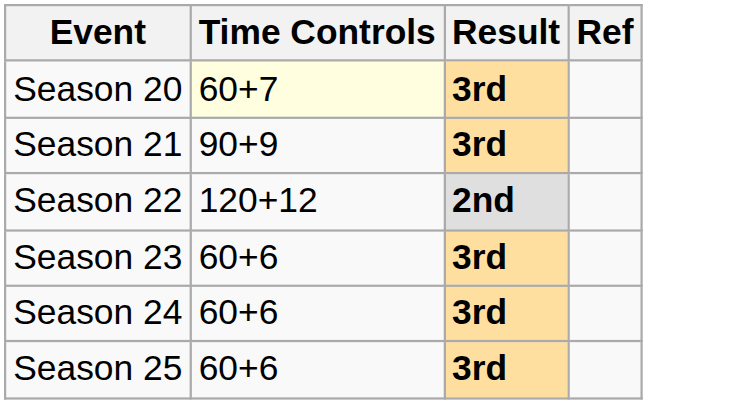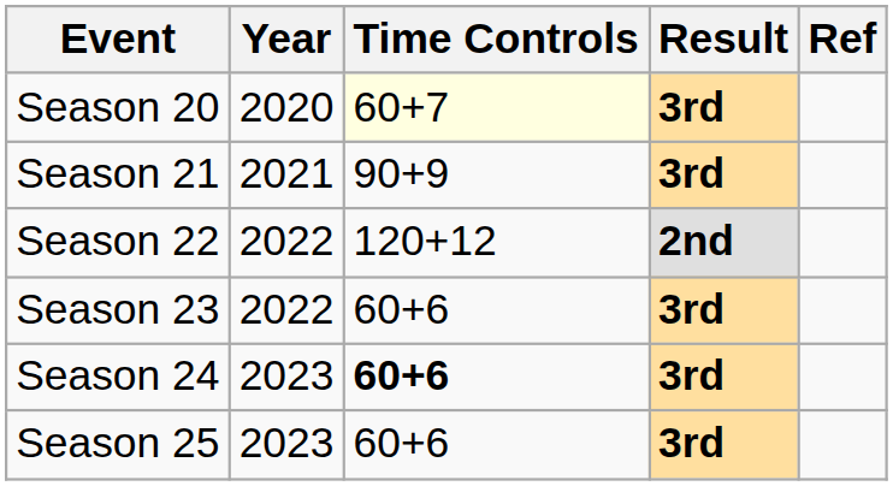+ column: Year | 2020 | 2021 | 2022 | 2022 | 2023 | 2023
Season 24 | Time Controls: normal -> bold
